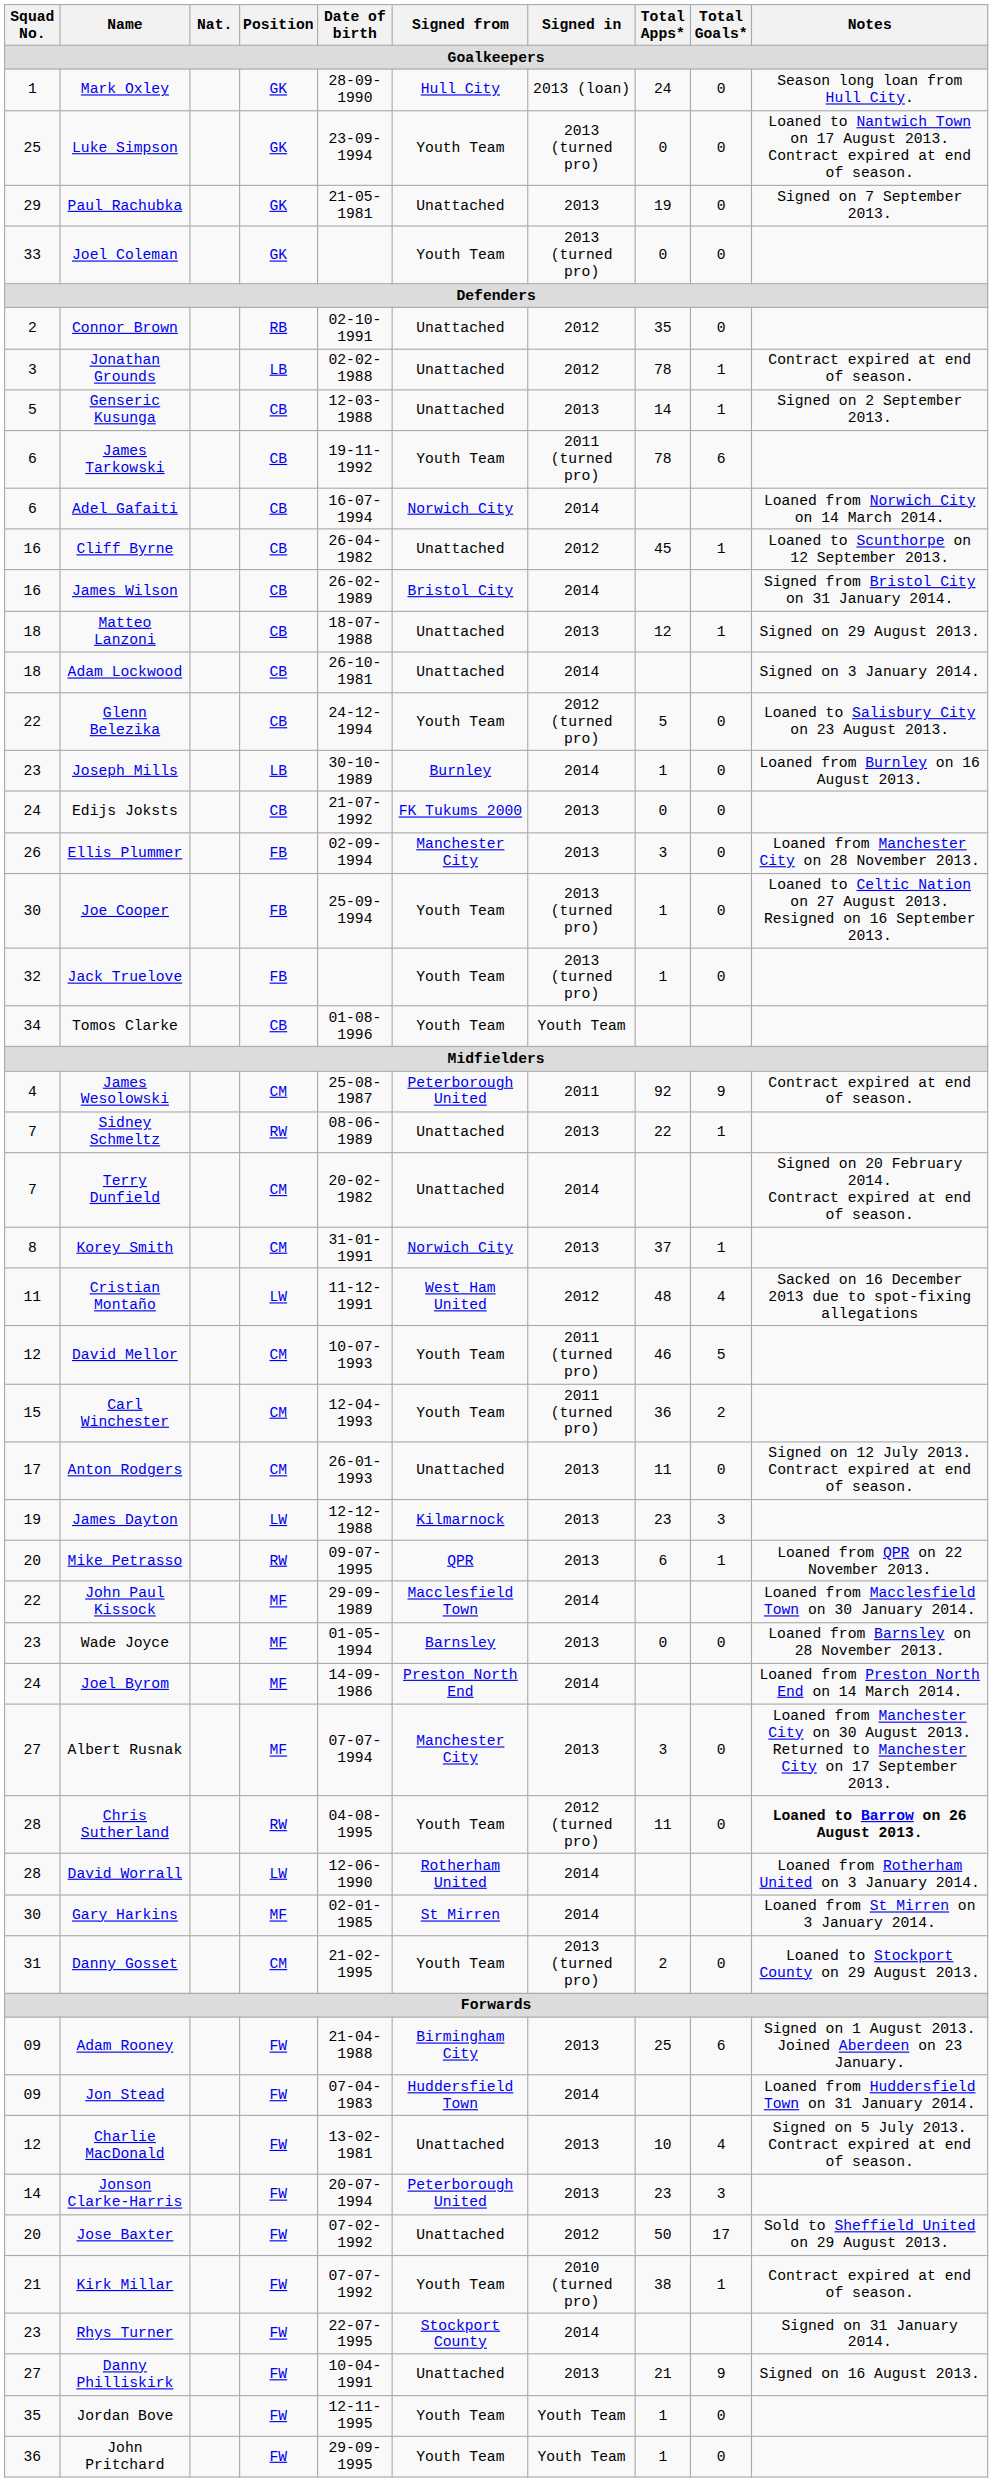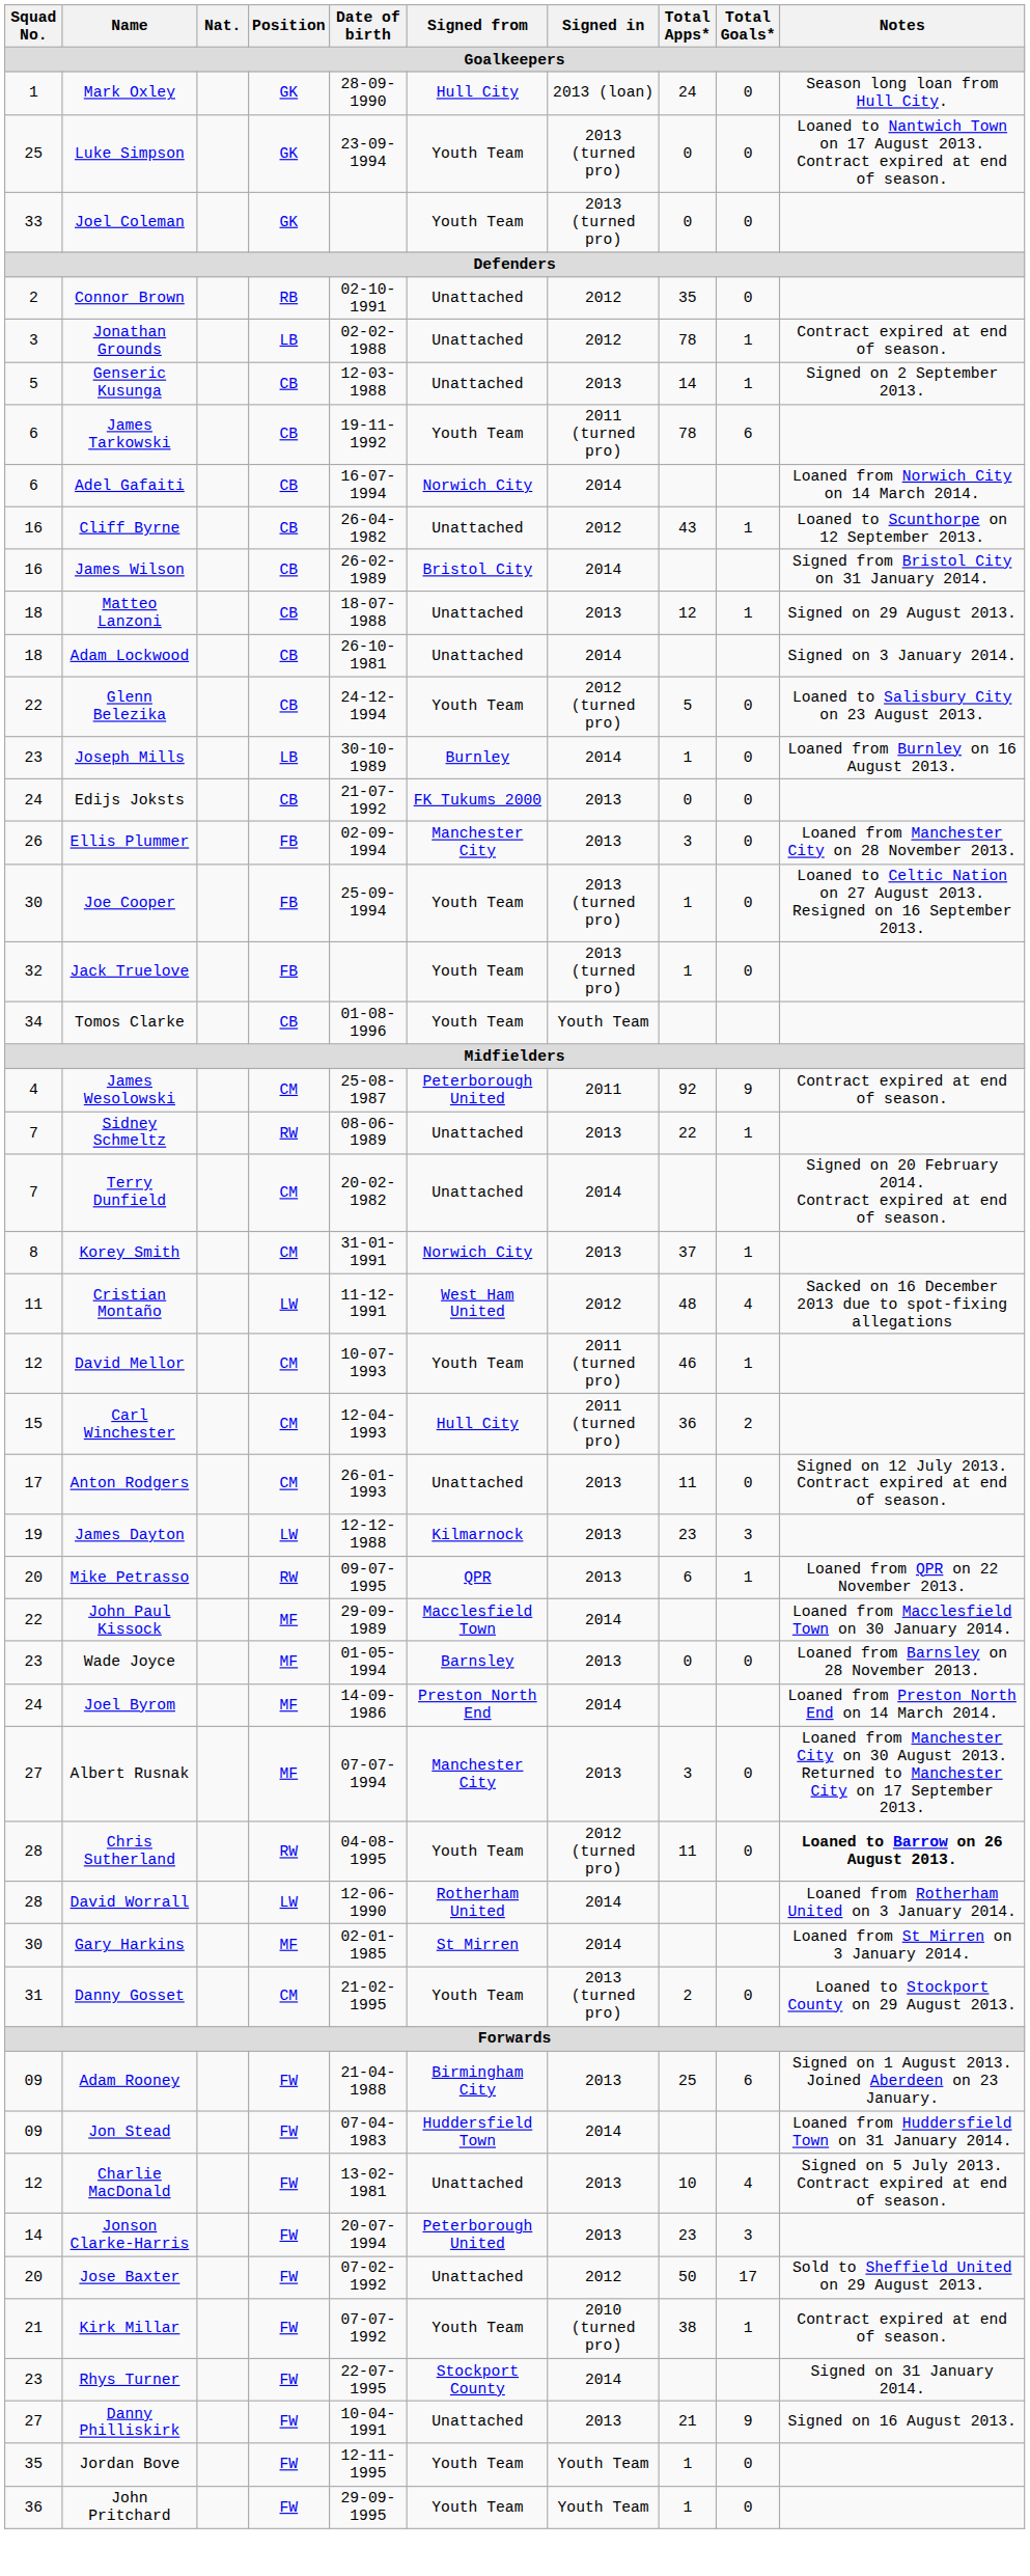- row: 29 | Paul Rachubka | GK | 21-05-1981 | Unattached | 2013 | 19 | 0 | Signed on 7 September 2013.
Cliff Byrne | Total Apps*: 45 -> 43
David Mellor | Total Goals*: 5 -> 1
Carl Winchester | Signed from: Youth Team -> Hull City
